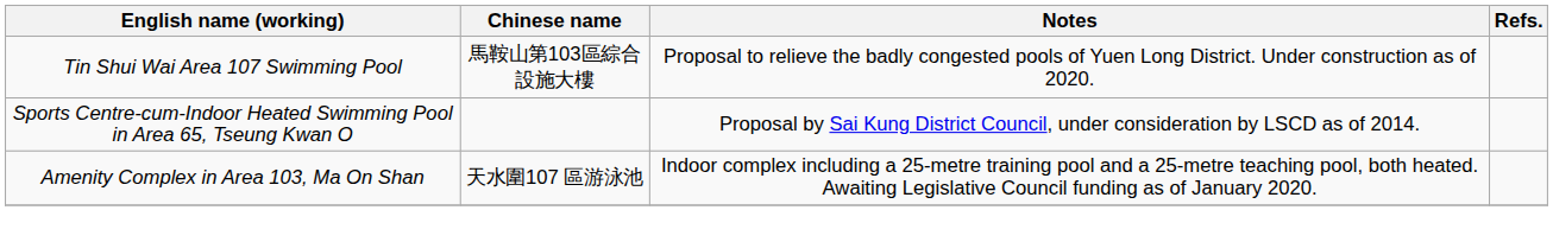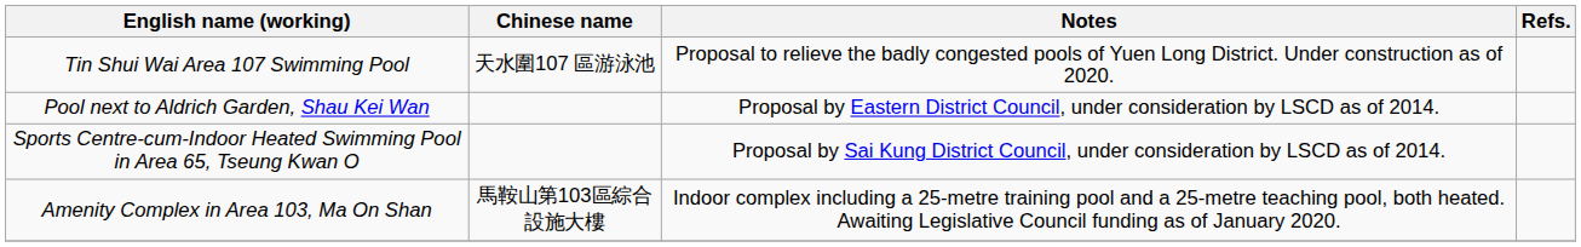Tin Shui Wai Area 107 Swimming Pool | Chinese name: 馬鞍山第103區綜合設施大樓 -> 天水圍107 區游泳池
+ row: Pool next to Aldrich Garden, Shau Kei Wan | Proposal by Eastern District Council, under consideration by LSCD as of 2014.
Amenity Complex in Area 103, Ma On Shan | Chinese name: 天水圍107 區游泳池 -> 馬鞍山第103區綜合設施大樓
